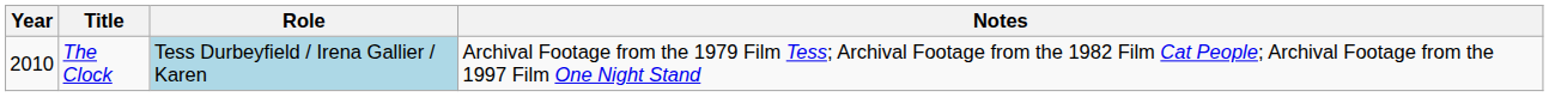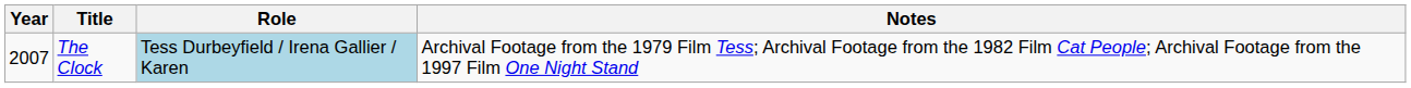The Clock | Year: 2010 -> 2007
